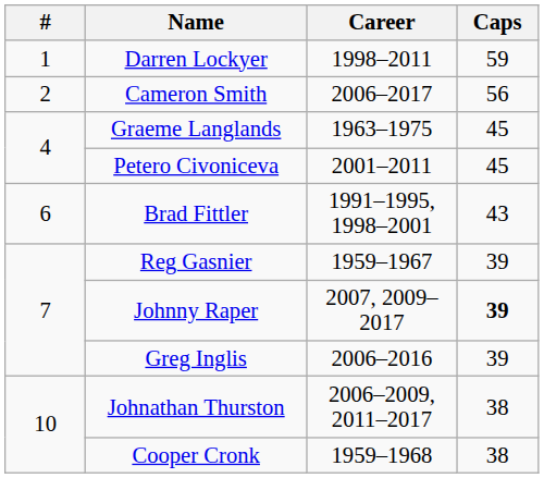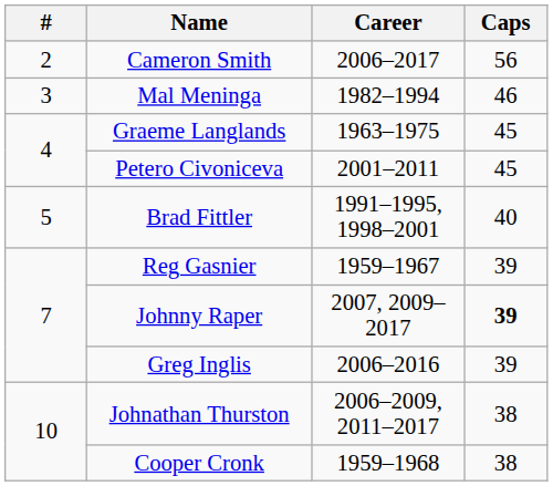- row: 1 | Darren Lockyer | 1998–2011 | 59
+ row: 3 | Mal Meninga | 1982–1994 | 46
Brad Fittler | #: 6 -> 5
Brad Fittler | Caps: 43 -> 40
